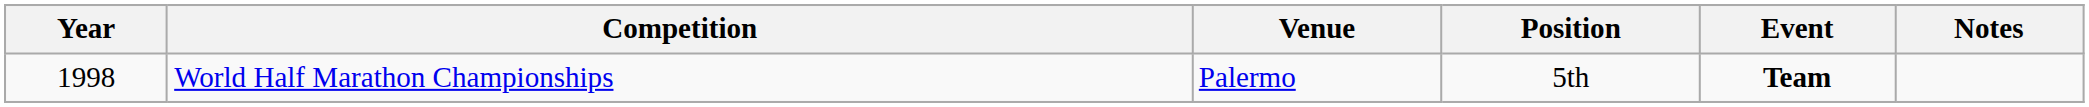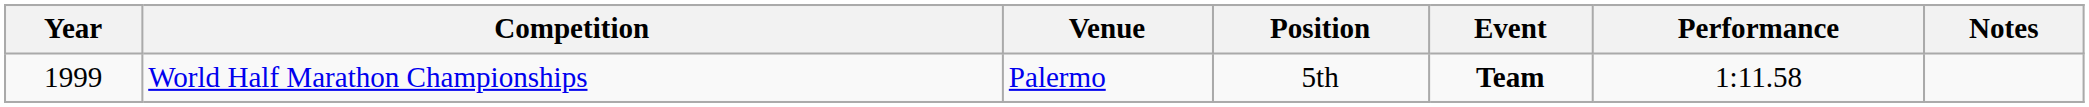+ column: Performance | 1:11.58
World Half Marathon Championships | Year: 1998 -> 1999
